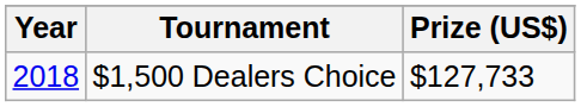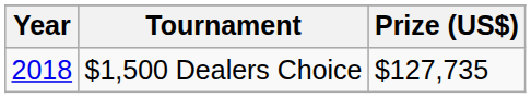$1,500 Dealers Choice | Prize (US$): $127,733 -> $127,735
